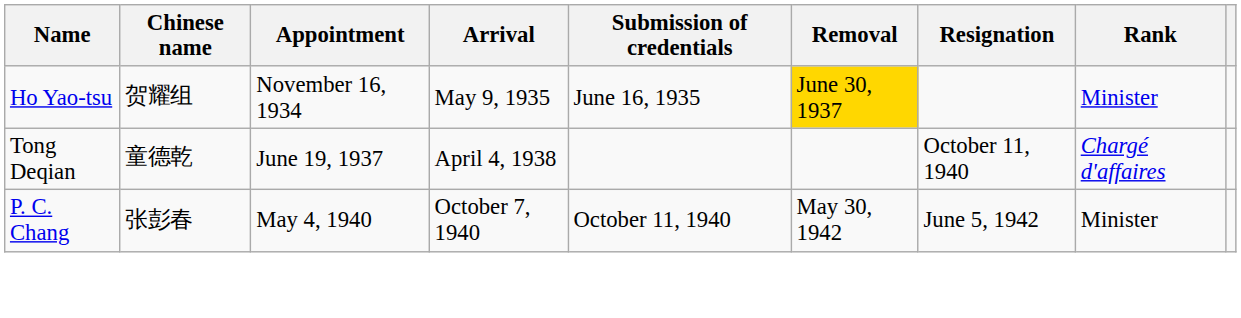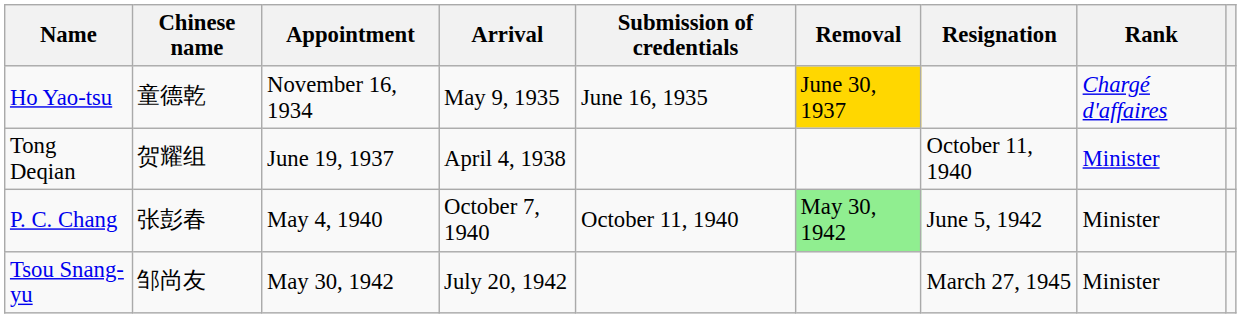Ho Yao-tsu | Chinese name: 贺耀组 -> 童德乾
Ho Yao-tsu | Rank: Minister -> Chargé d'affaires
Tong Deqian | Chinese name: 童德乾 -> 贺耀组
Tong Deqian | Rank: Chargé d'affaires -> Minister
P. C. Chang | Removal: no background -> lightgreen background
+ row: Tsou Snang-yu | 邹尚友 | May 30, 1942 | July 20, 1942 | March 27, 1945 | Minister
